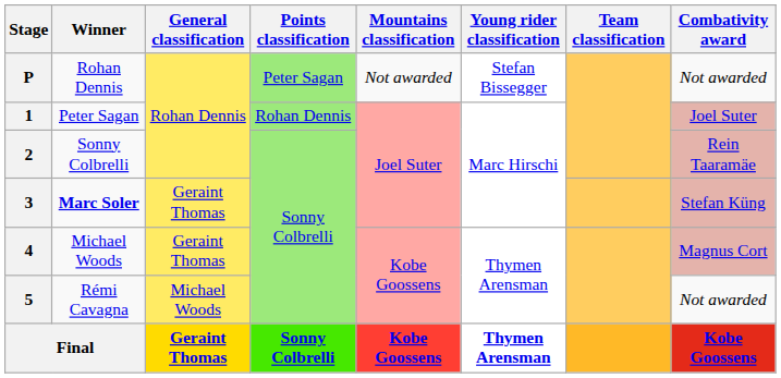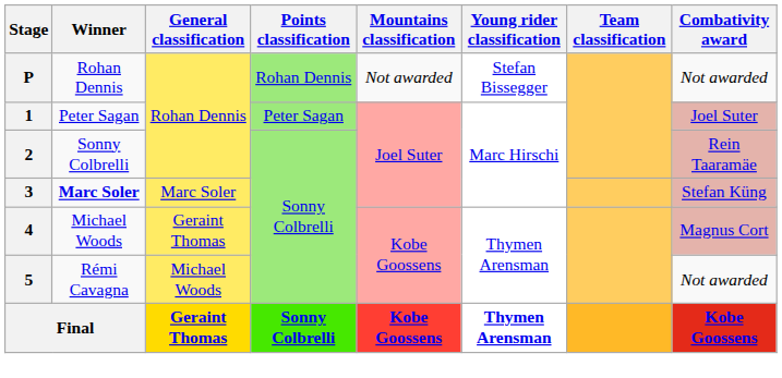P | Points classification: Peter Sagan -> Rohan Dennis
1 | Points classification: Rohan Dennis -> Peter Sagan
3 | General classification: Geraint Thomas -> Marc Soler
